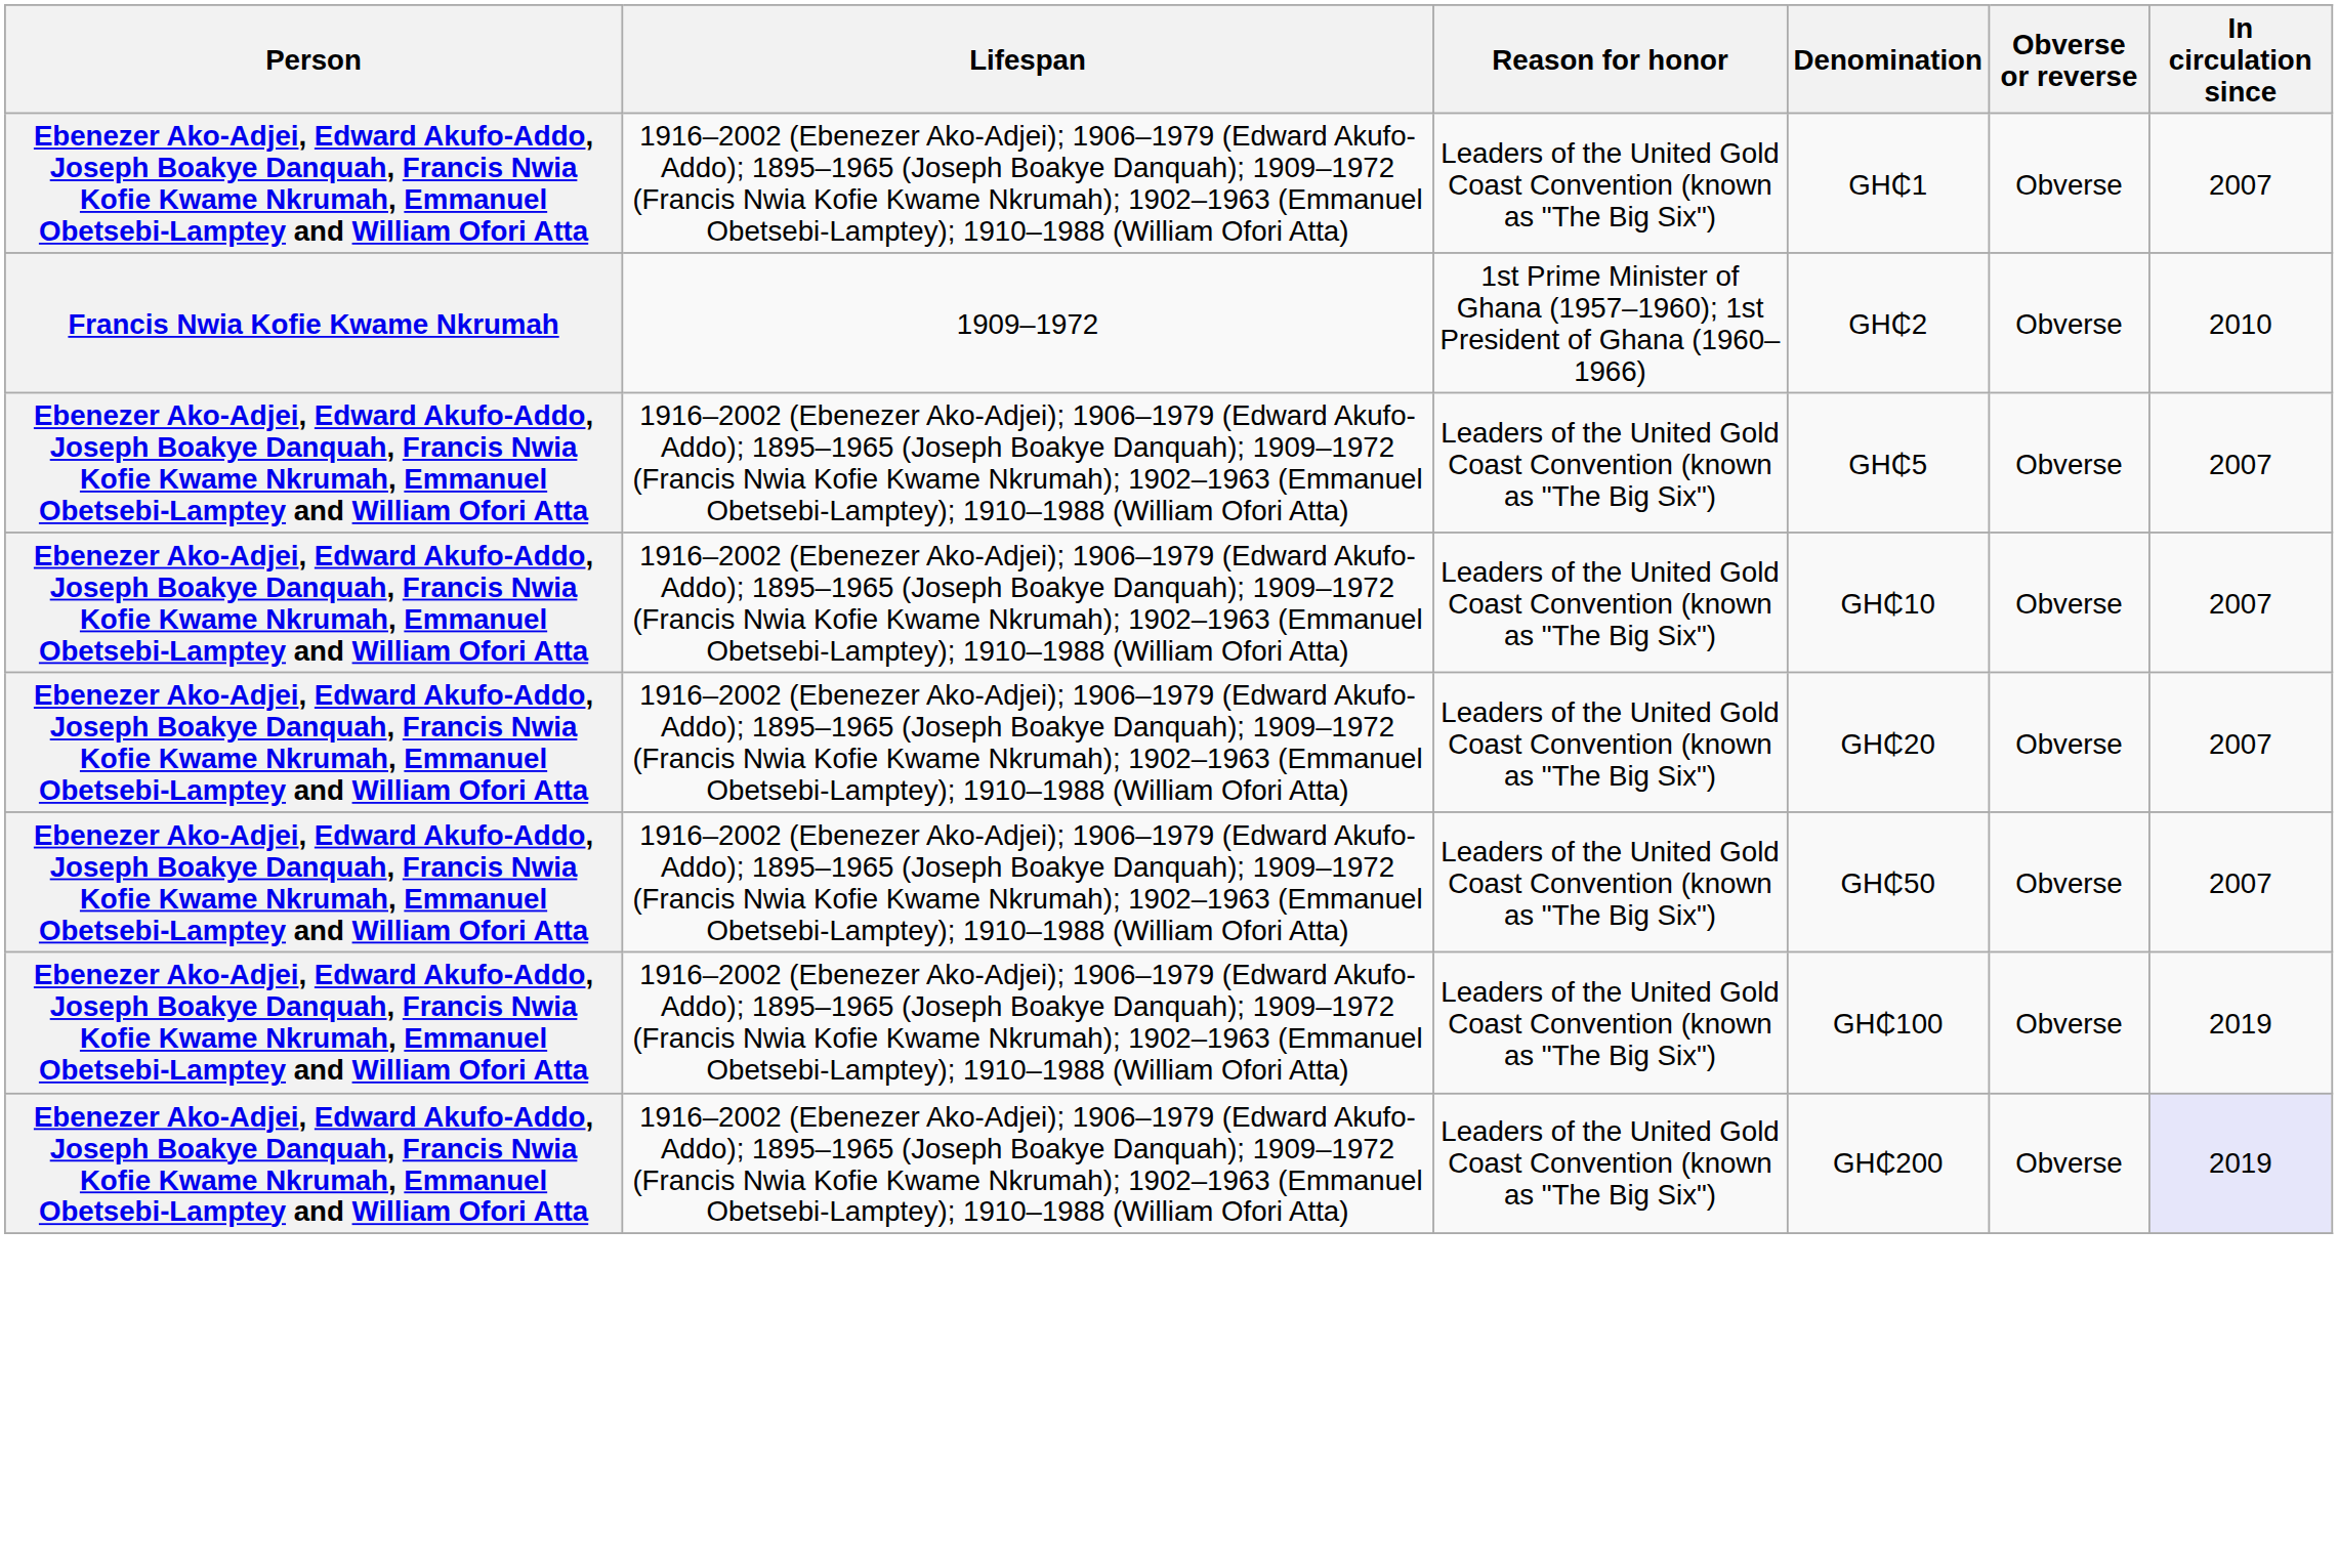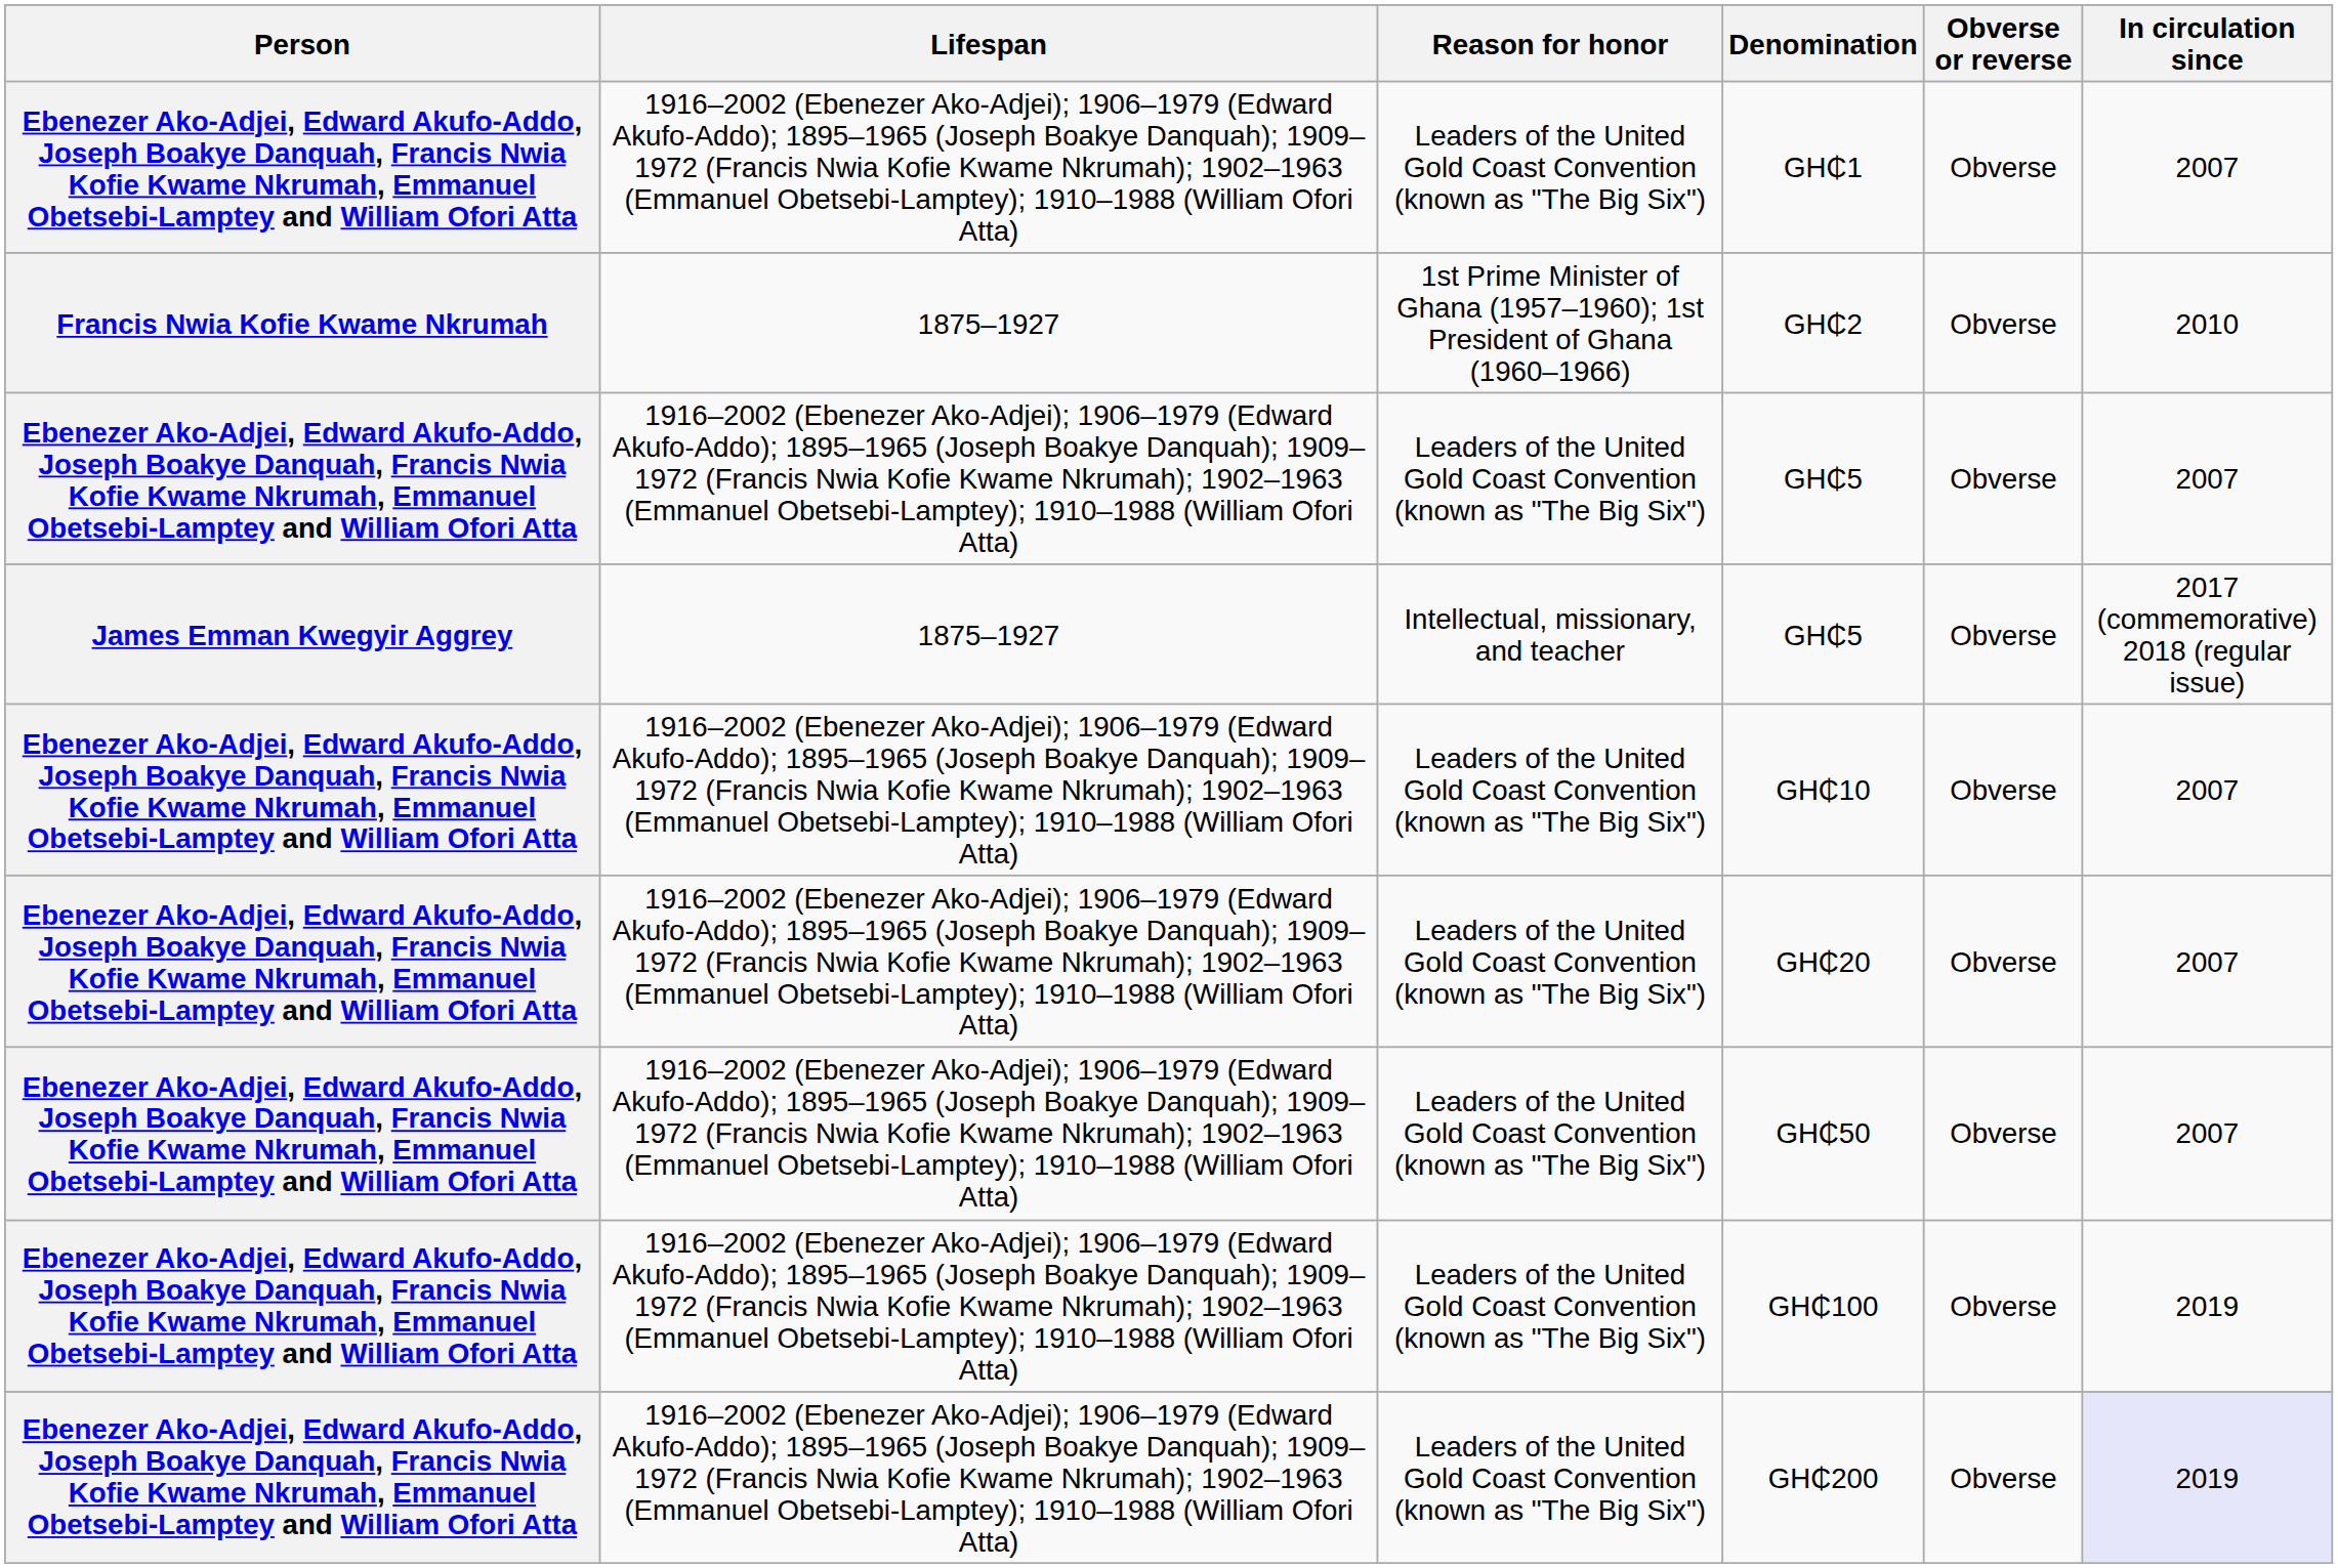GH₵2 | Lifespan: 1909–1972 -> 1875–1927
+ row: James Emman Kwegyir Aggrey | 1875–1927 | Intellectual, missionary, and teacher | GH₵5 | Obverse | 2017 (commemorative) 2018 (regular issue)
